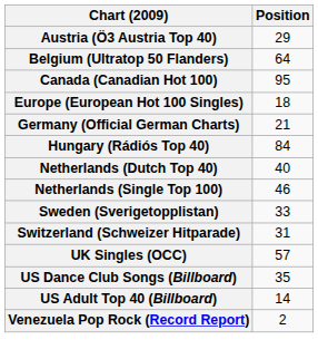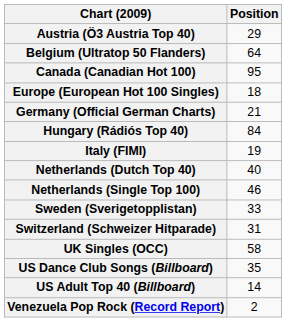+ row: Italy (FIMI) | 19
UK Singles (OCC) | Position: 57 -> 58
